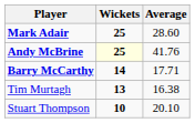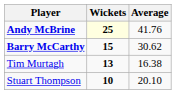- row: Mark Adair | 25 | 28.60
Barry McCarthy | Wickets: 14 -> 15
Barry McCarthy | Average: 17.71 -> 30.62
